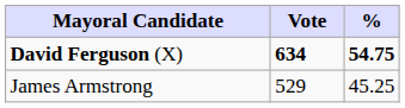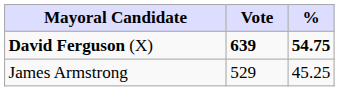David Ferguson (X) | Vote: 634 -> 639
